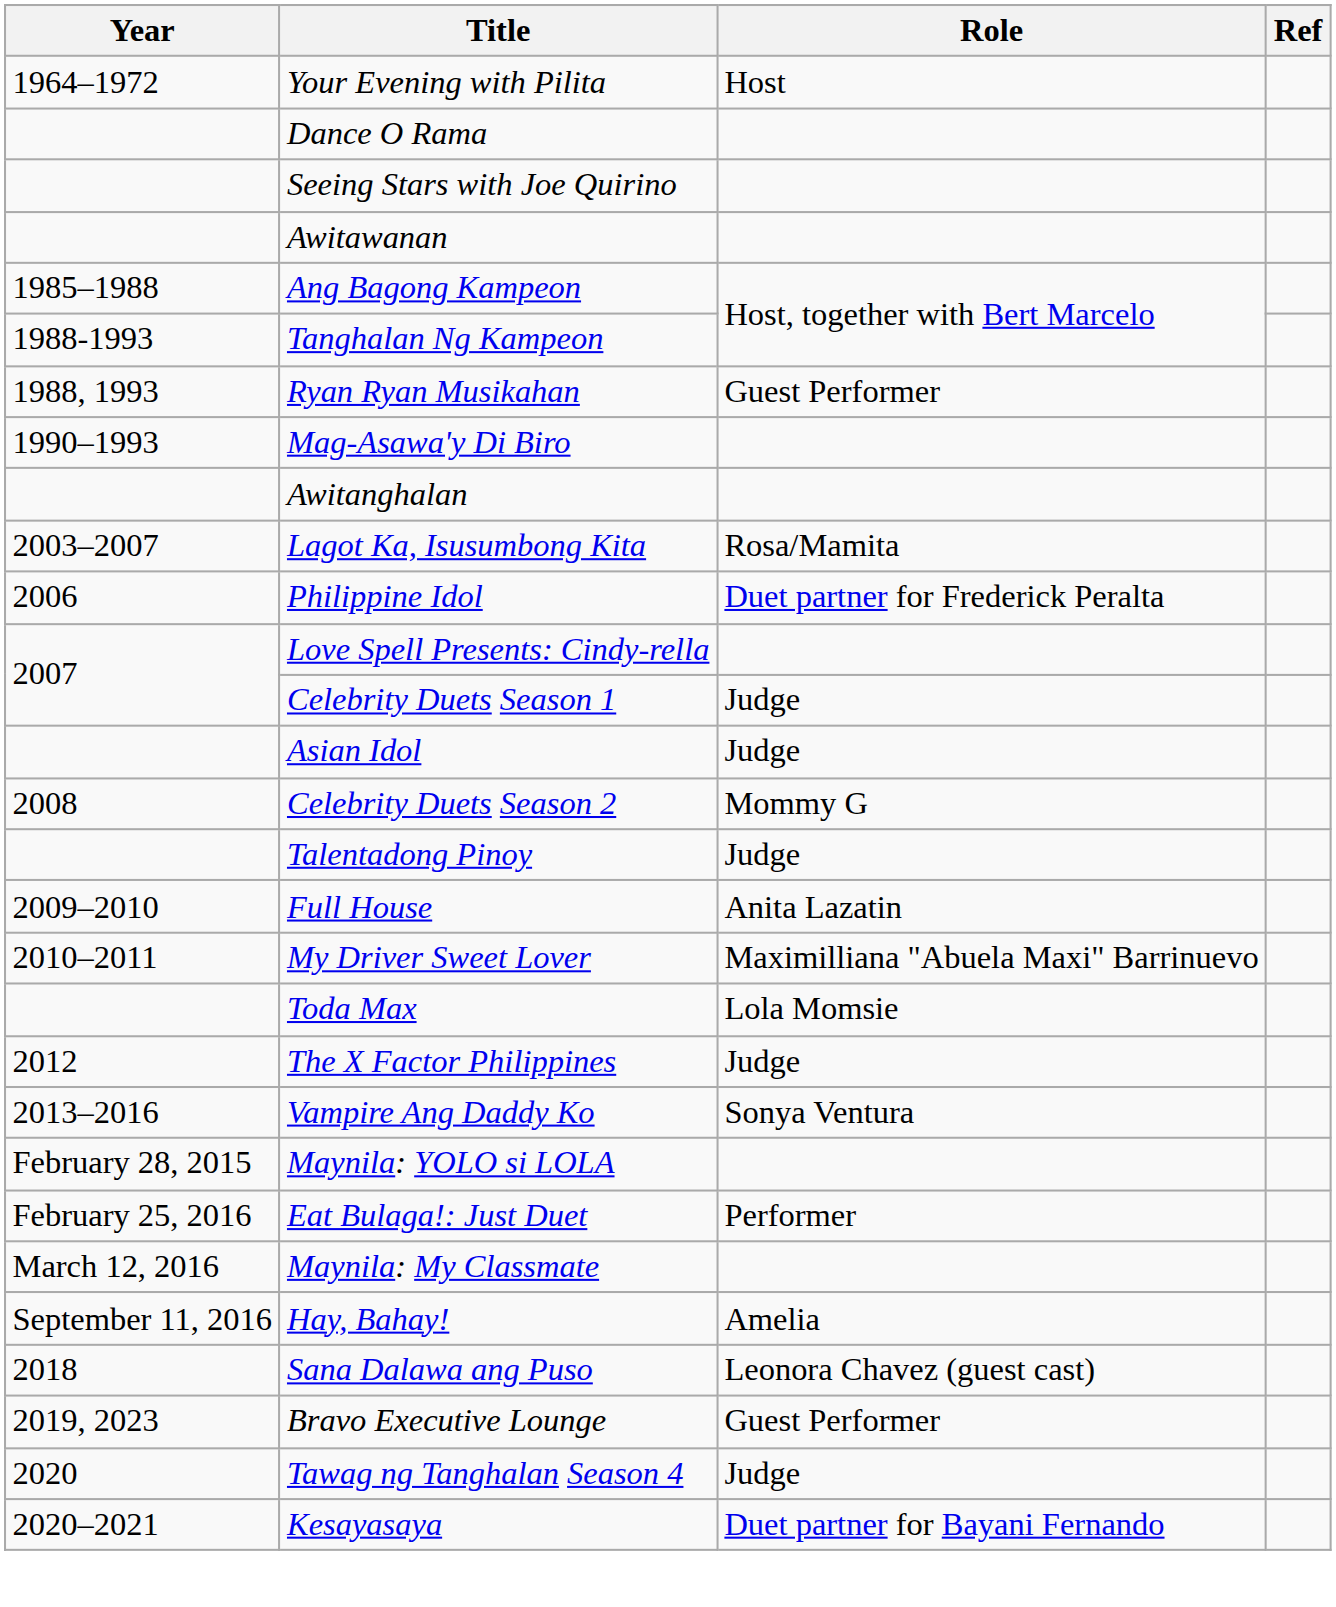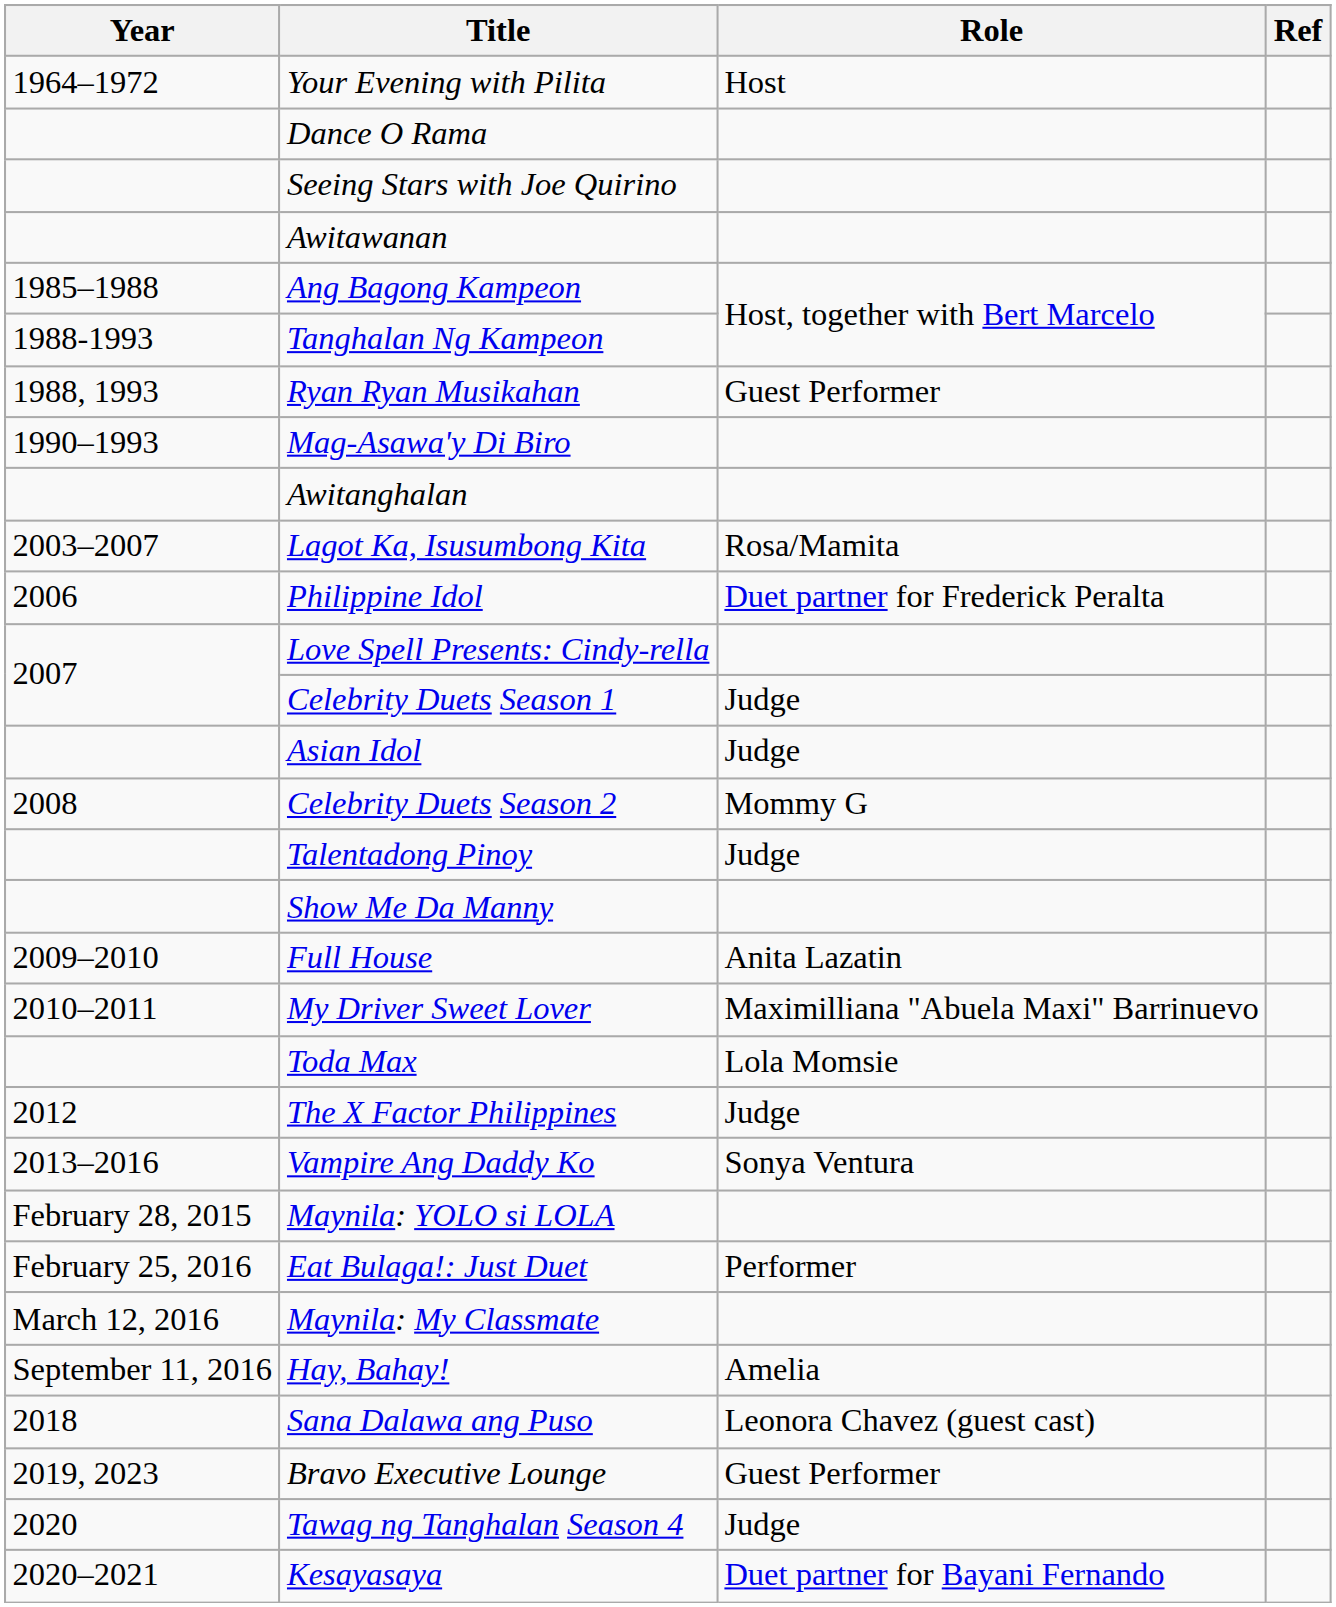+ row: Show Me Da Manny
